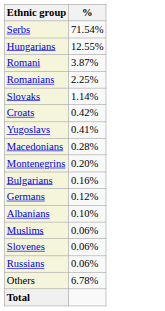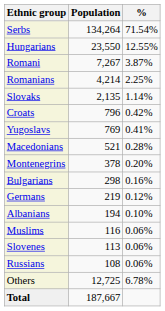+ column: Population | 134,264 | 23,550 | 7,267 | 4,214 | 2,135 | 796 | 769 | 521 | 378 | 298 | 219 | 194 | 116 | 113 | 108 | 12,725 | 187,667
